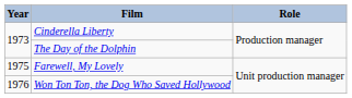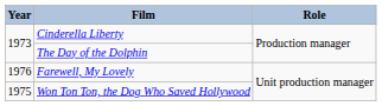Farewell, My Lovely | Year: 1975 -> 1976
Won Ton Ton, the Dog Who Saved Hollywood | Year: 1976 -> 1975
